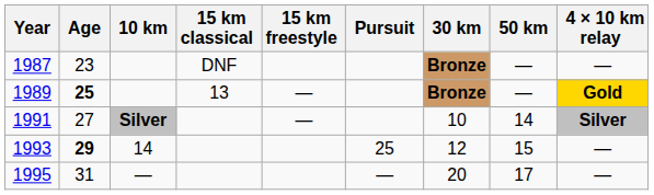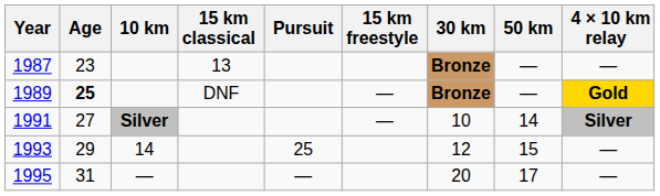columns swapped: 15 km freestyle <-> Pursuit
1987 | 15 km classical: DNF -> 13
1989 | 15 km classical: 13 -> DNF
1993 | Age: bold -> normal
